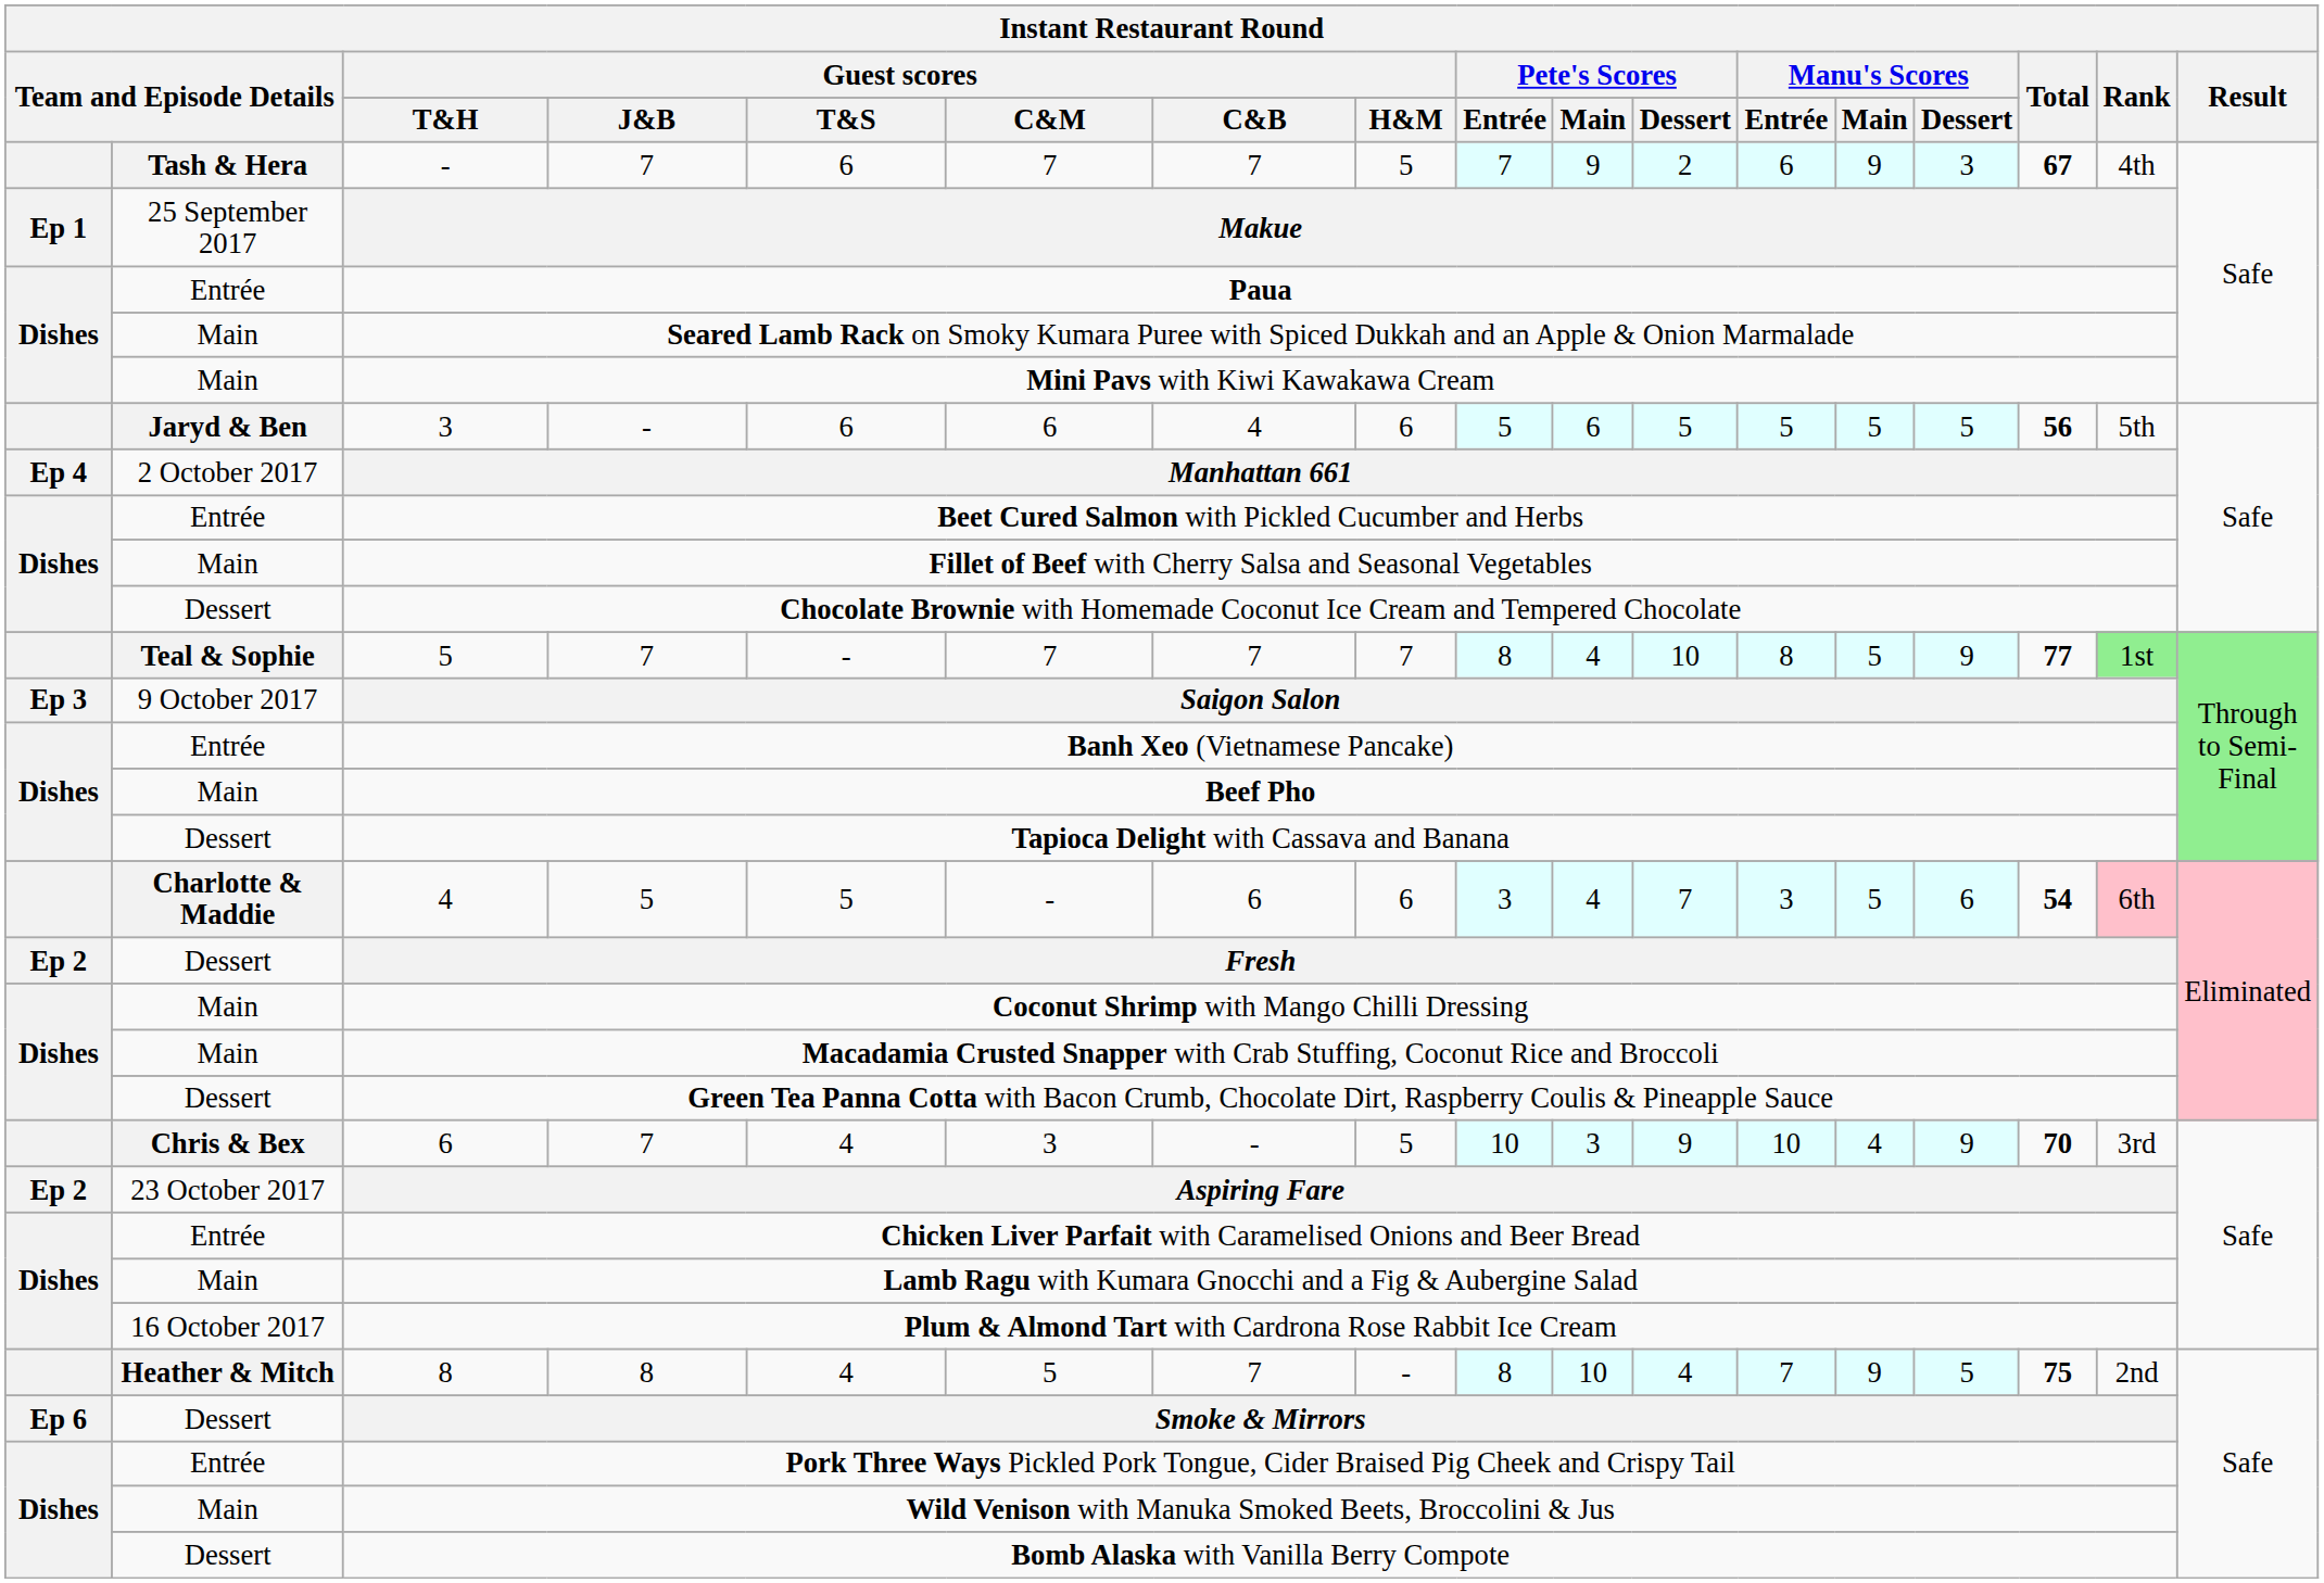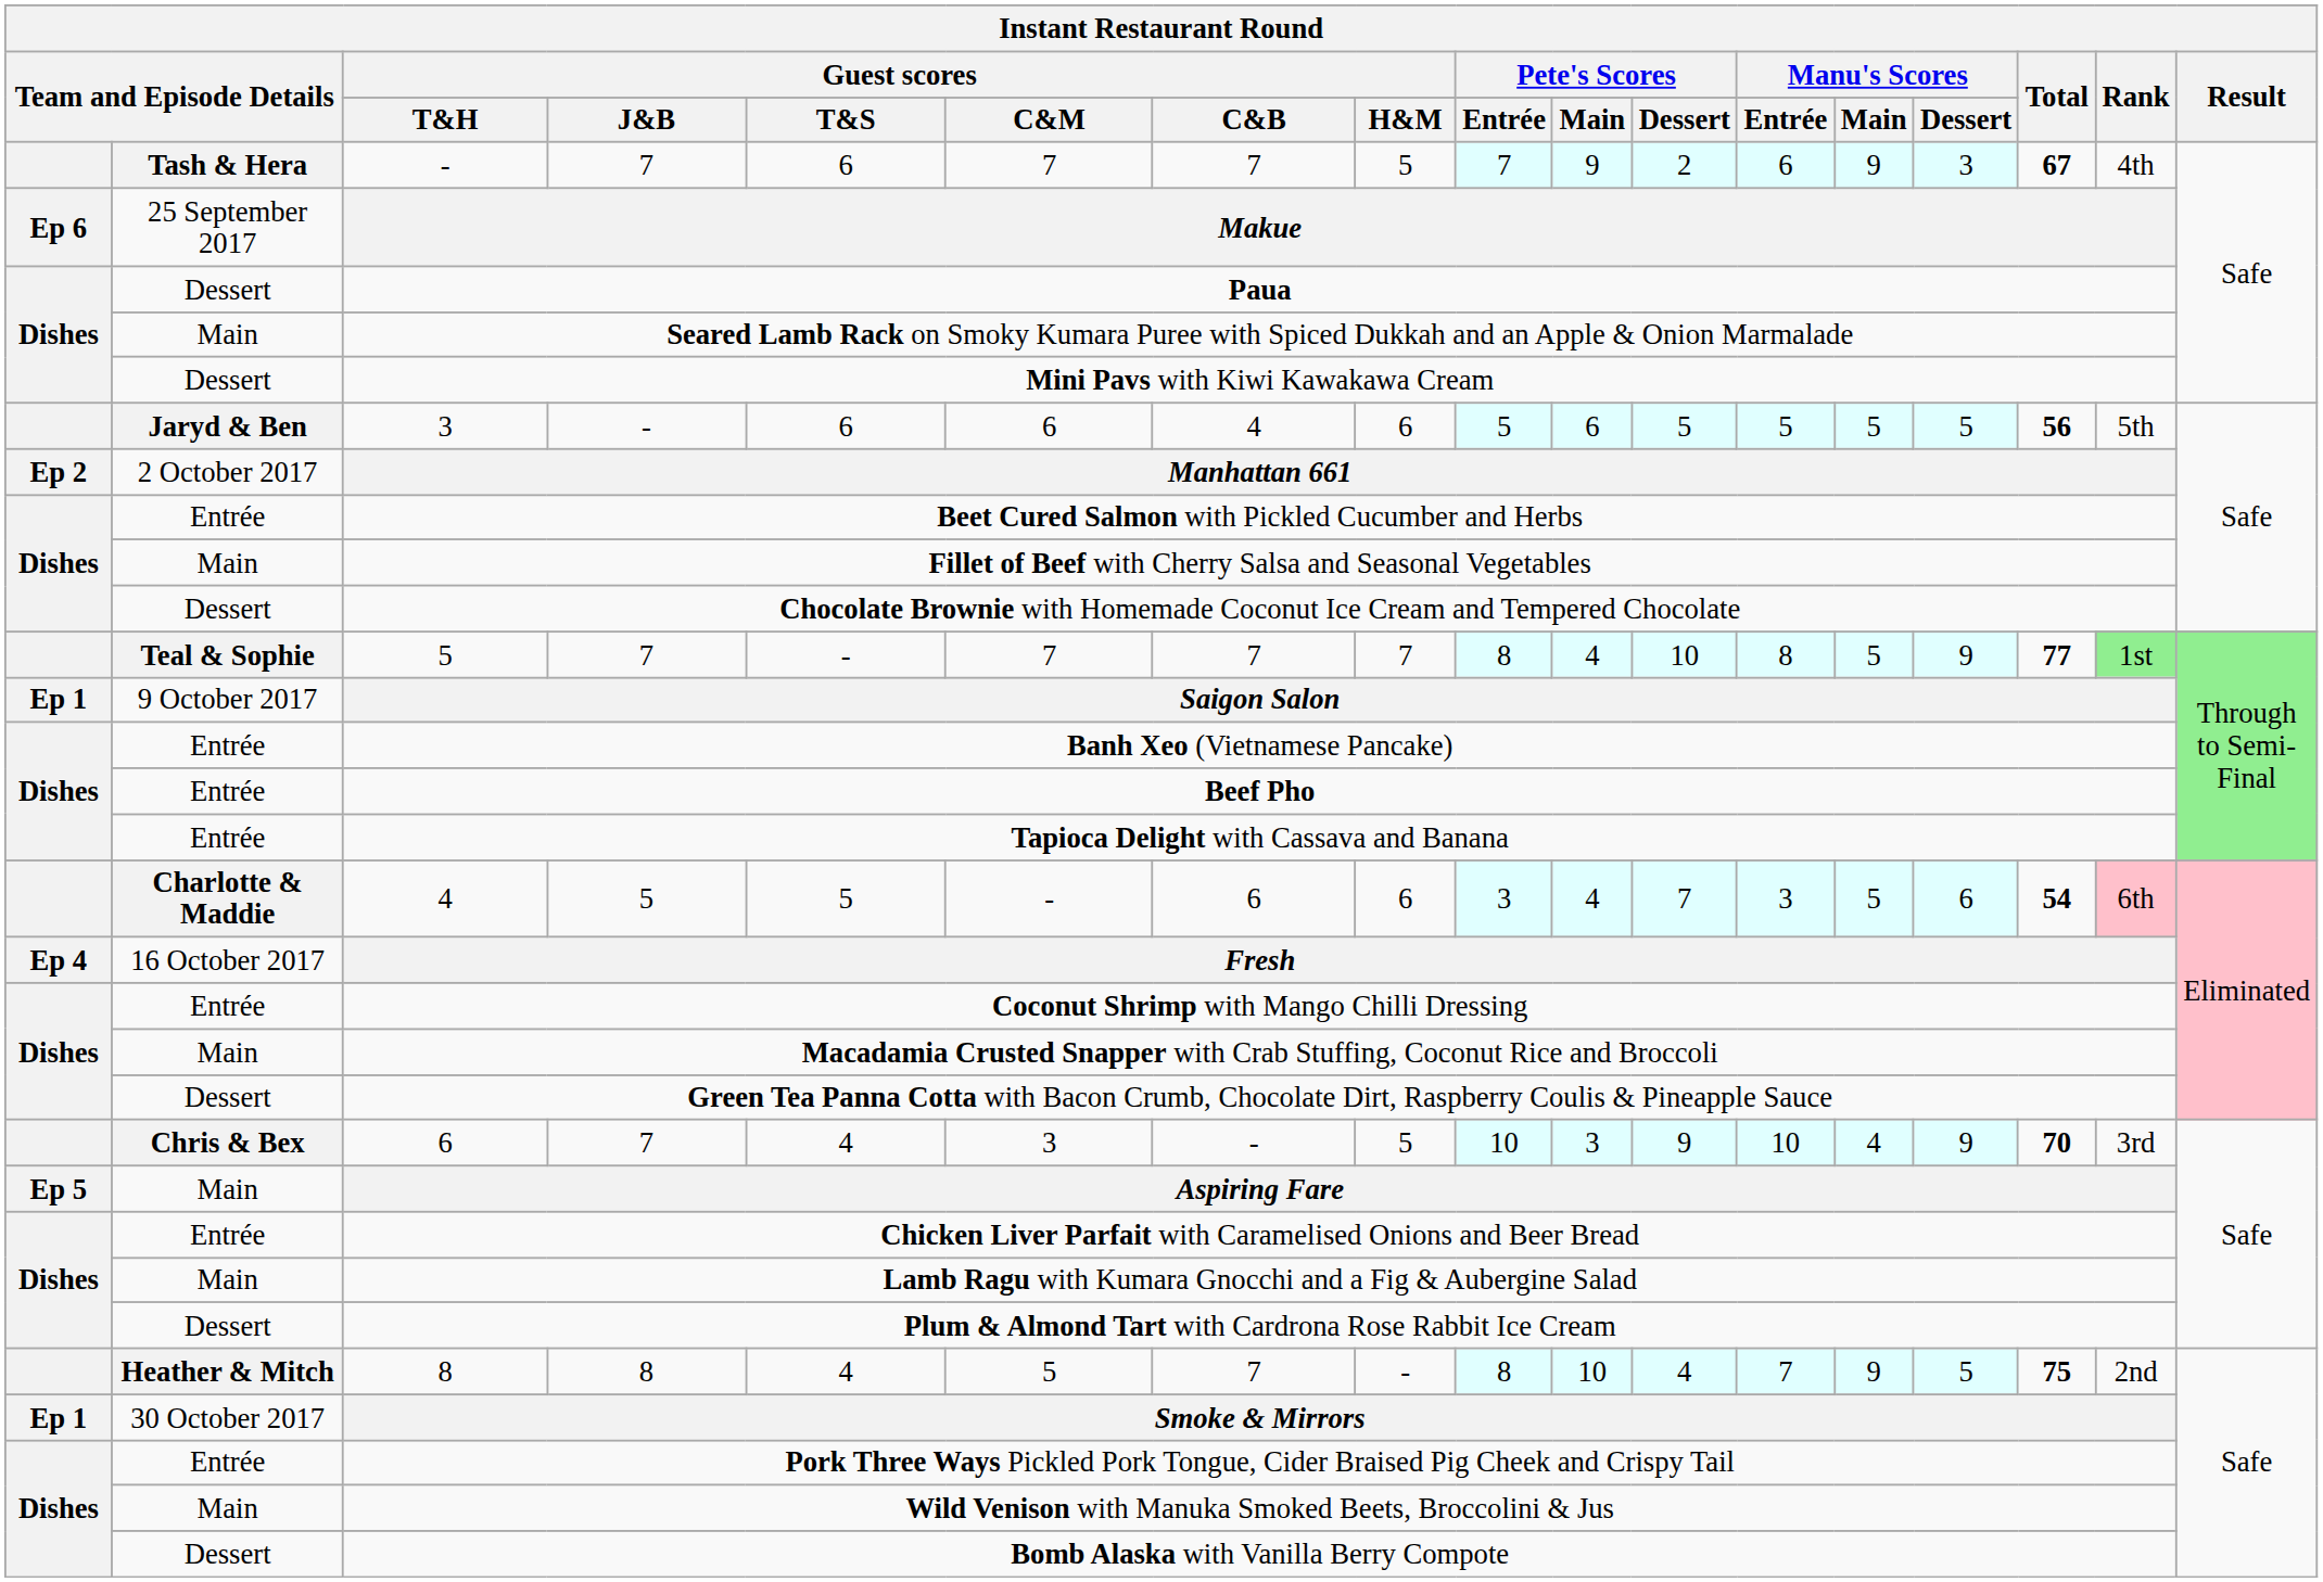Makue | column 1: Ep 1 -> Ep 6
Paua | column 2: Entrée -> Dessert
Mini Pavs with Kiwi Kawakawa Cream | column 2: Main -> Dessert
Manhattan 661 | column 1: Ep 4 -> Ep 2
Saigon Salon | column 1: Ep 3 -> Ep 1
Beef Pho | column 2: Main -> Entrée
Tapioca Delight with Cassava and Banana | column 2: Dessert -> Entrée
Fresh | column 1: Ep 2 -> Ep 4
Fresh | column 2: Dessert -> 16 October 2017
Coconut Shrimp with Mango Chilli Dressing | column 2: Main -> Entrée
Aspiring Fare | column 1: Ep 2 -> Ep 5
Aspiring Fare | column 2: 23 October 2017 -> Main
Plum & Almond Tart with Cardrona Rose Rabbit Ice Cream | column 2: 16 October 2017 -> Dessert
Smoke & Mirrors | column 1: Ep 6 -> Ep 1
Smoke & Mirrors | column 2: Dessert -> 30 October 2017
